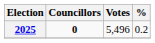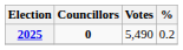2025 | Votes: 5,496 -> 5,490
